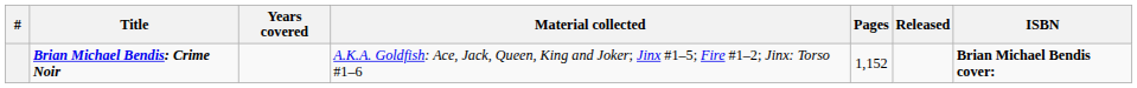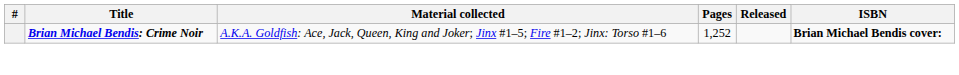- column: Years covered
Brian Michael Bendis: Crime Noir | Pages: 1,152 -> 1,252
